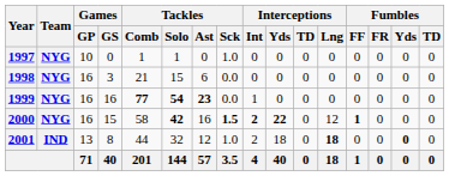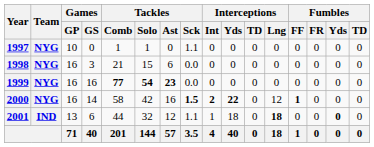1997 | Tackles / Sck: 1.0 -> 1.1
1999 | Interceptions / Int: 1 -> 0
2000 | Games / GS: 15 -> 14
2000 | Tackles / Solo: bold -> normal
2001 | Games / GS: 8 -> 6
2001 | Tackles / Sck: 1.0 -> 1.1
2001 | Interceptions / Int: 2 -> 1
